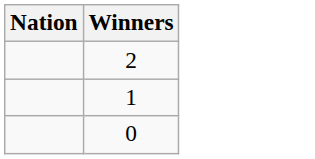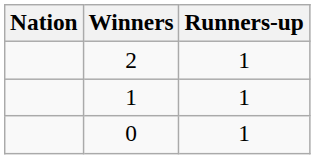+ column: Runners-up | 1 | 1 | 1
